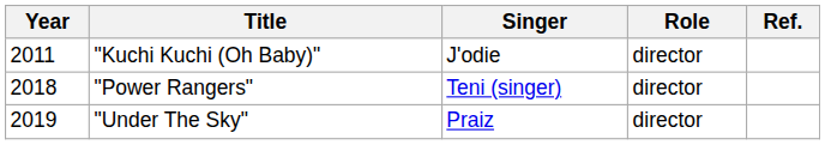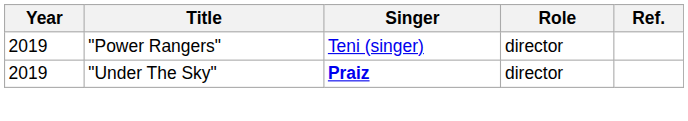- row: 2011 | "Kuchi Kuchi (Oh Baby)" | J'odie | director
"Power Rangers" | Year: 2018 -> 2019
"Under The Sky" | Singer: normal -> bold
